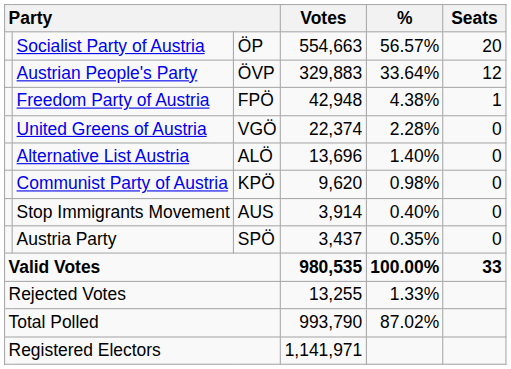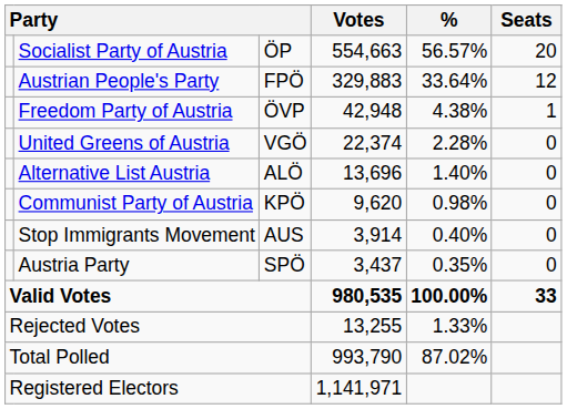Austrian People's Party | column 3: ÖVP -> FPÖ
Freedom Party of Austria | column 3: FPÖ -> ÖVP
